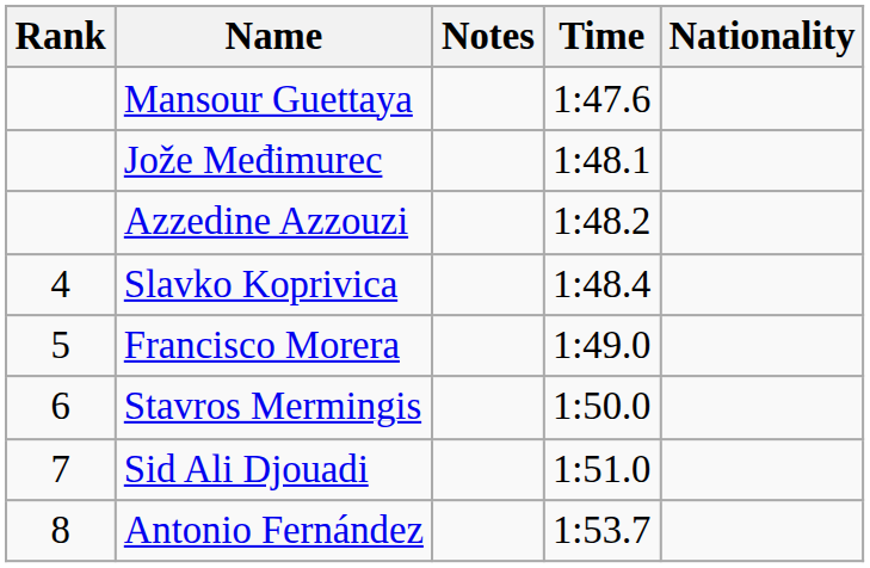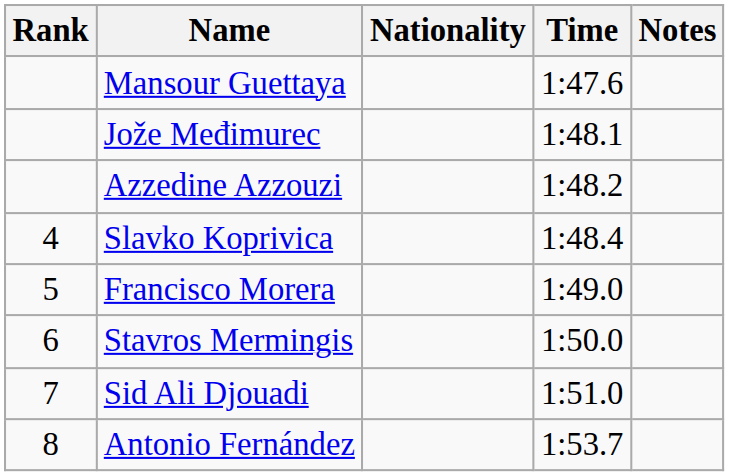columns swapped: Nationality <-> Notes
